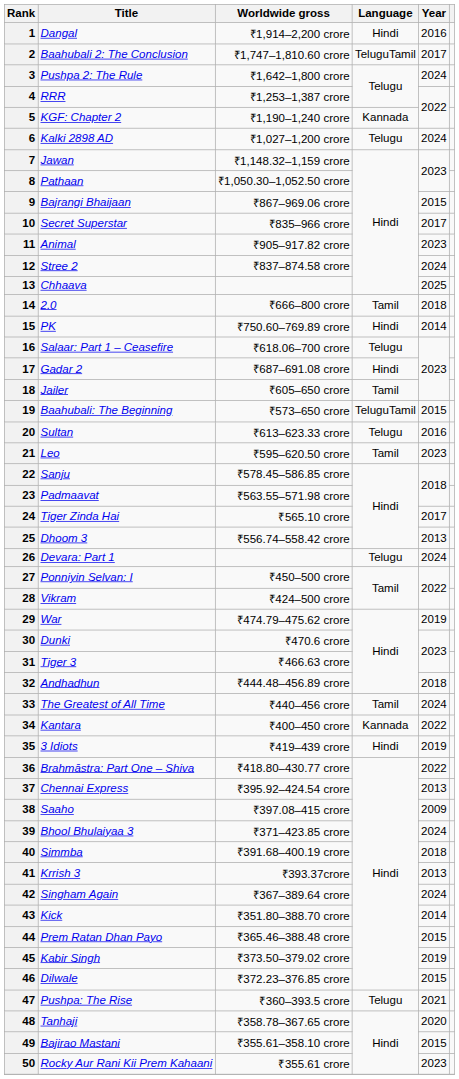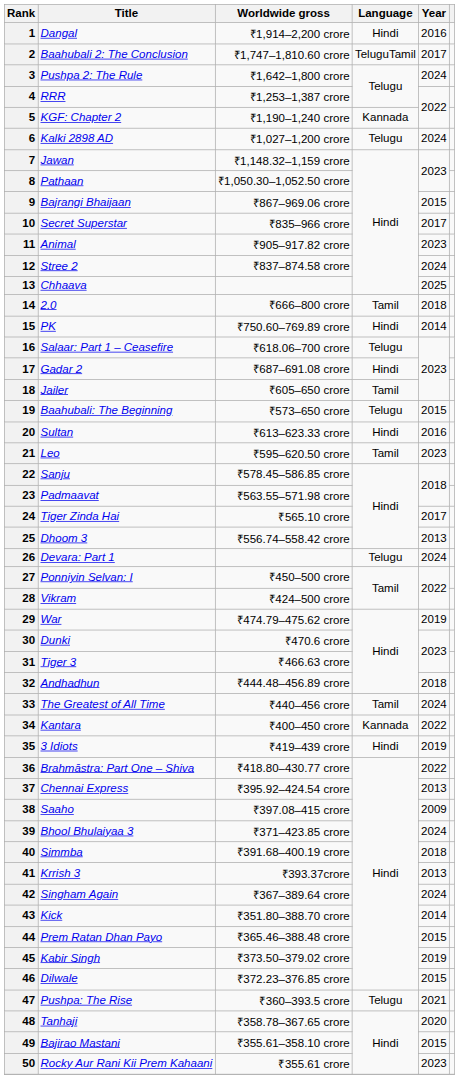19 | Language: TeluguTamil -> Telugu
20 | Language: Telugu -> Hindi
